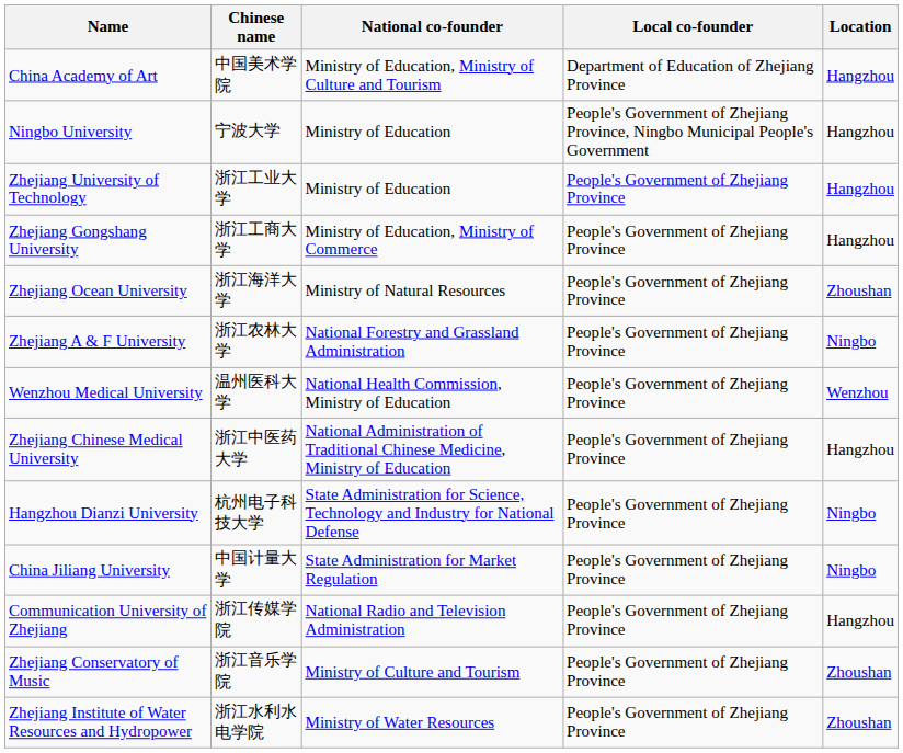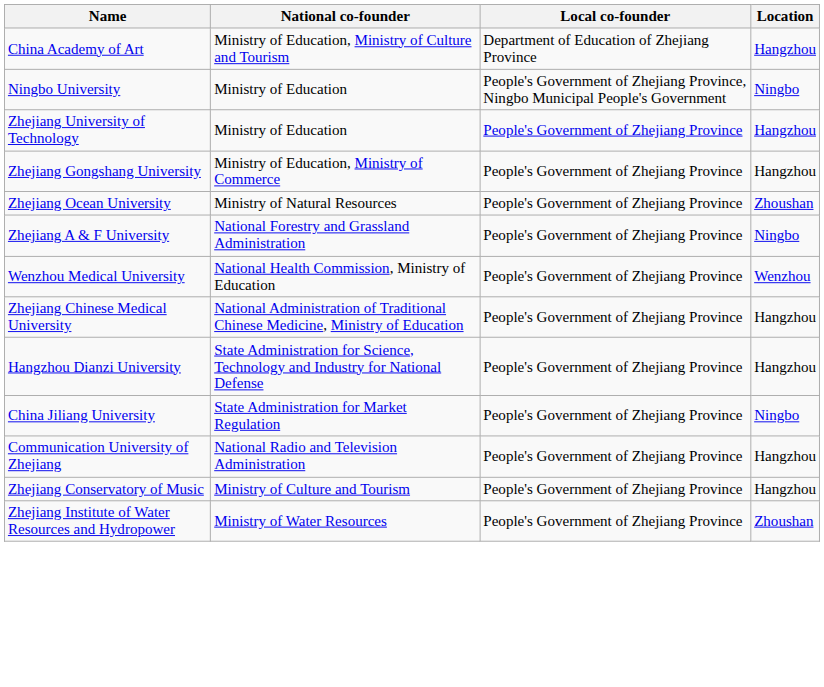- column: Chinese name | 中国美术学院 | 宁波大学 | 浙江工业大学 | 浙江工商大学 | 浙江海洋大学 | 浙江农林大学 | 温州医科大学 | 浙江中医药大学 | 杭州电子科技大学 | 中国计量大学 | 浙江传媒学院 | 浙江音乐学院 | 浙江水利水电学院
Ningbo University | Location: Hangzhou -> Ningbo
Hangzhou Dianzi University | Location: Ningbo -> Hangzhou
Zhejiang Conservatory of Music | Location: Zhoushan -> Hangzhou
